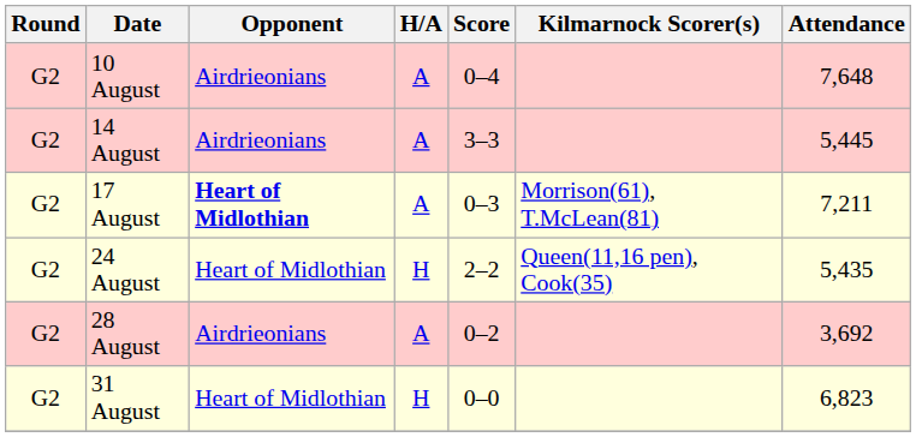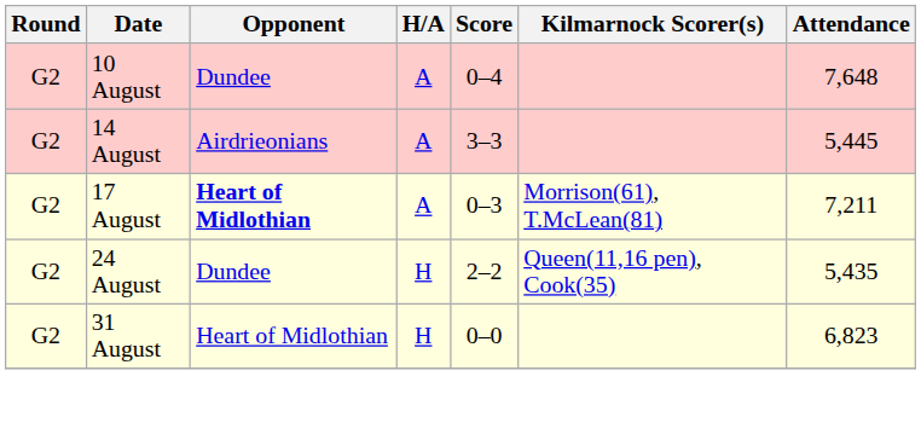10 August | Opponent: Airdrieonians -> Dundee
24 August | Opponent: Heart of Midlothian -> Dundee
- row: G2 | 28 August | Airdrieonians | A | 0–2 | 3,692
